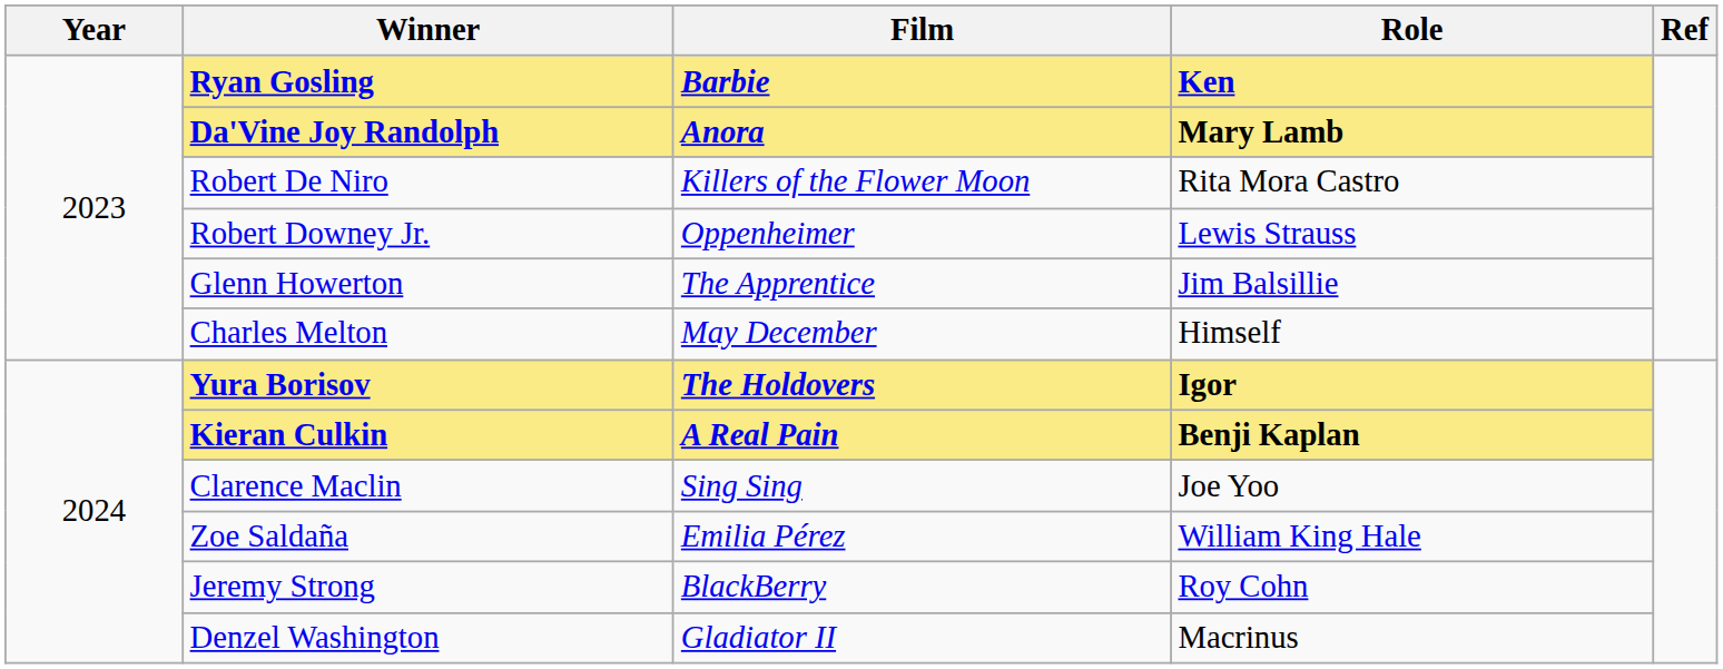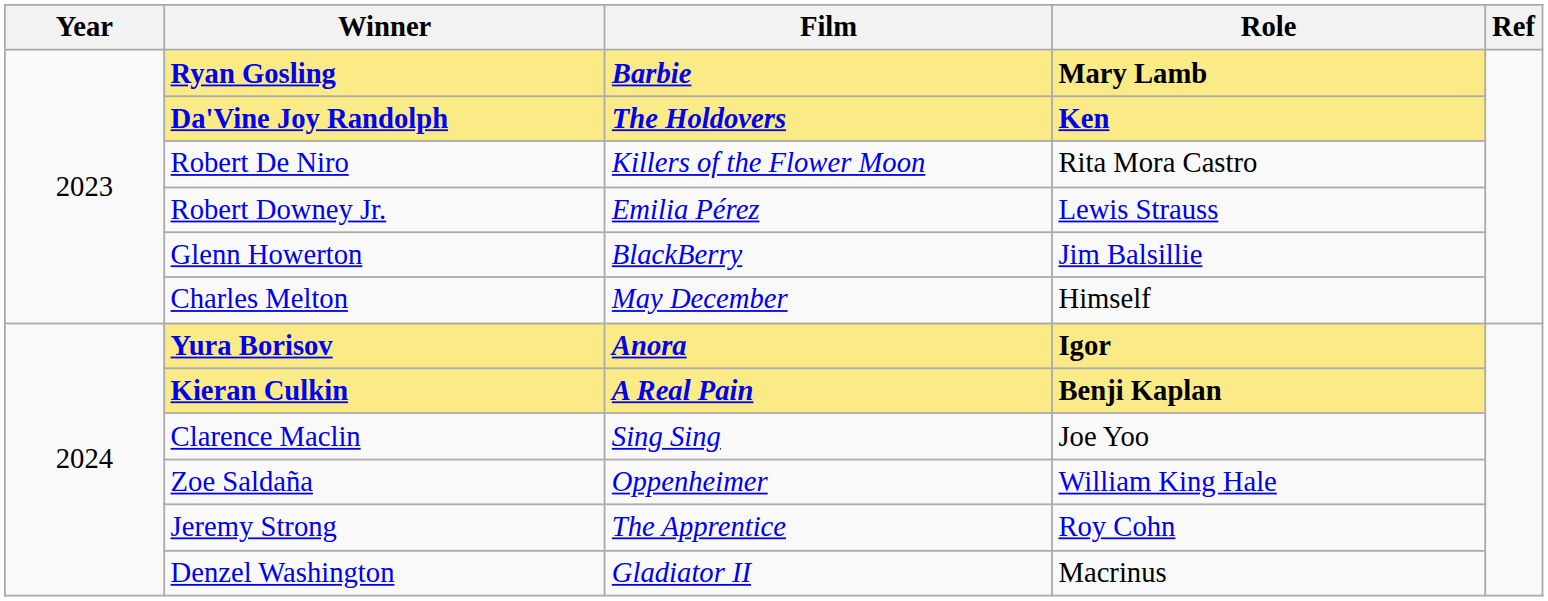Ryan Gosling | Role: Ken -> Mary Lamb
Da'Vine Joy Randolph | Film: Anora -> The Holdovers
Da'Vine Joy Randolph | Role: Mary Lamb -> Ken
Robert Downey Jr. | Film: Oppenheimer -> Emilia Pérez
Glenn Howerton | Film: The Apprentice -> BlackBerry
Yura Borisov | Film: The Holdovers -> Anora
Zoe Saldaña | Film: Emilia Pérez -> Oppenheimer
Jeremy Strong | Film: BlackBerry -> The Apprentice
